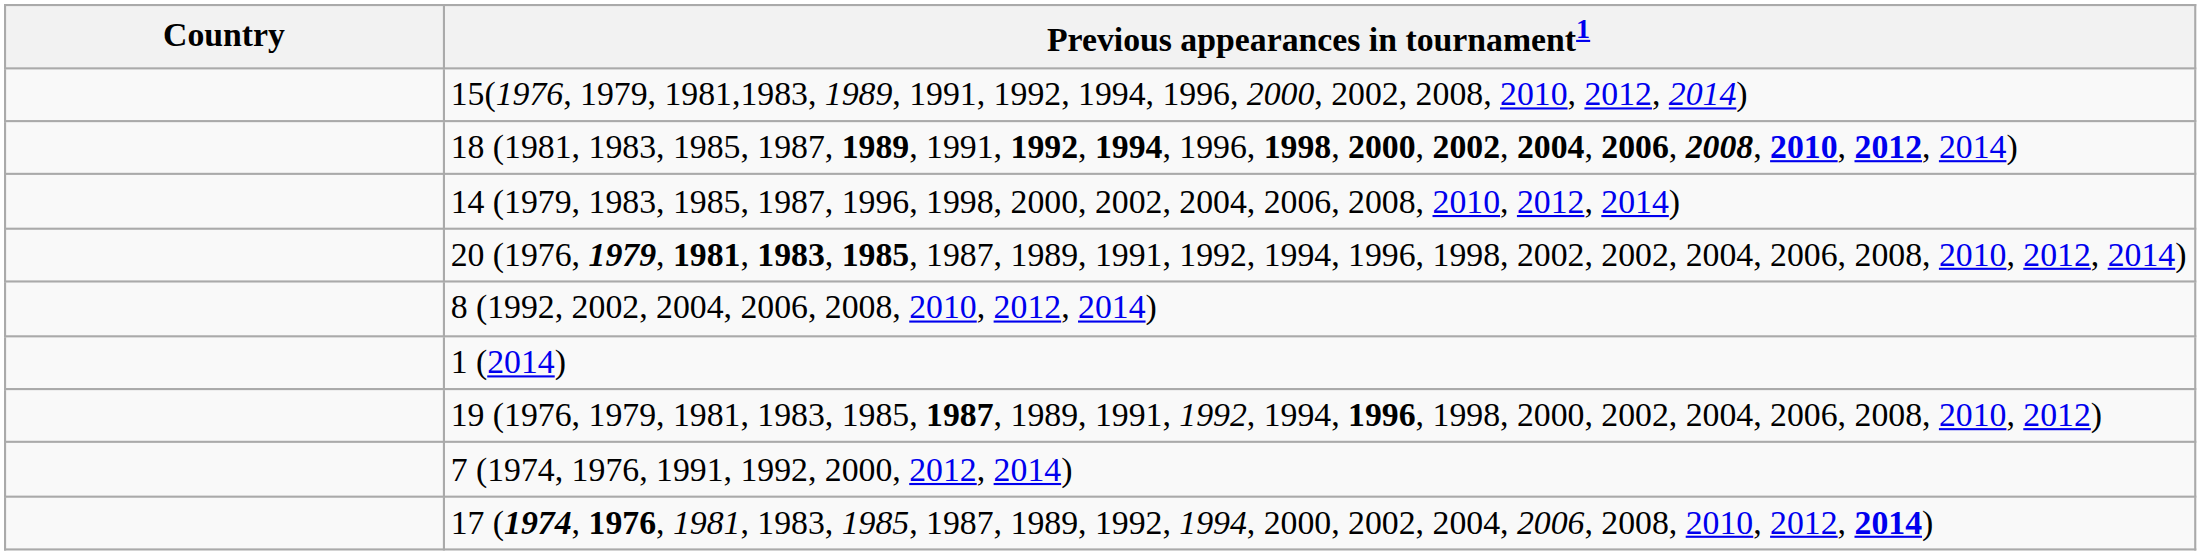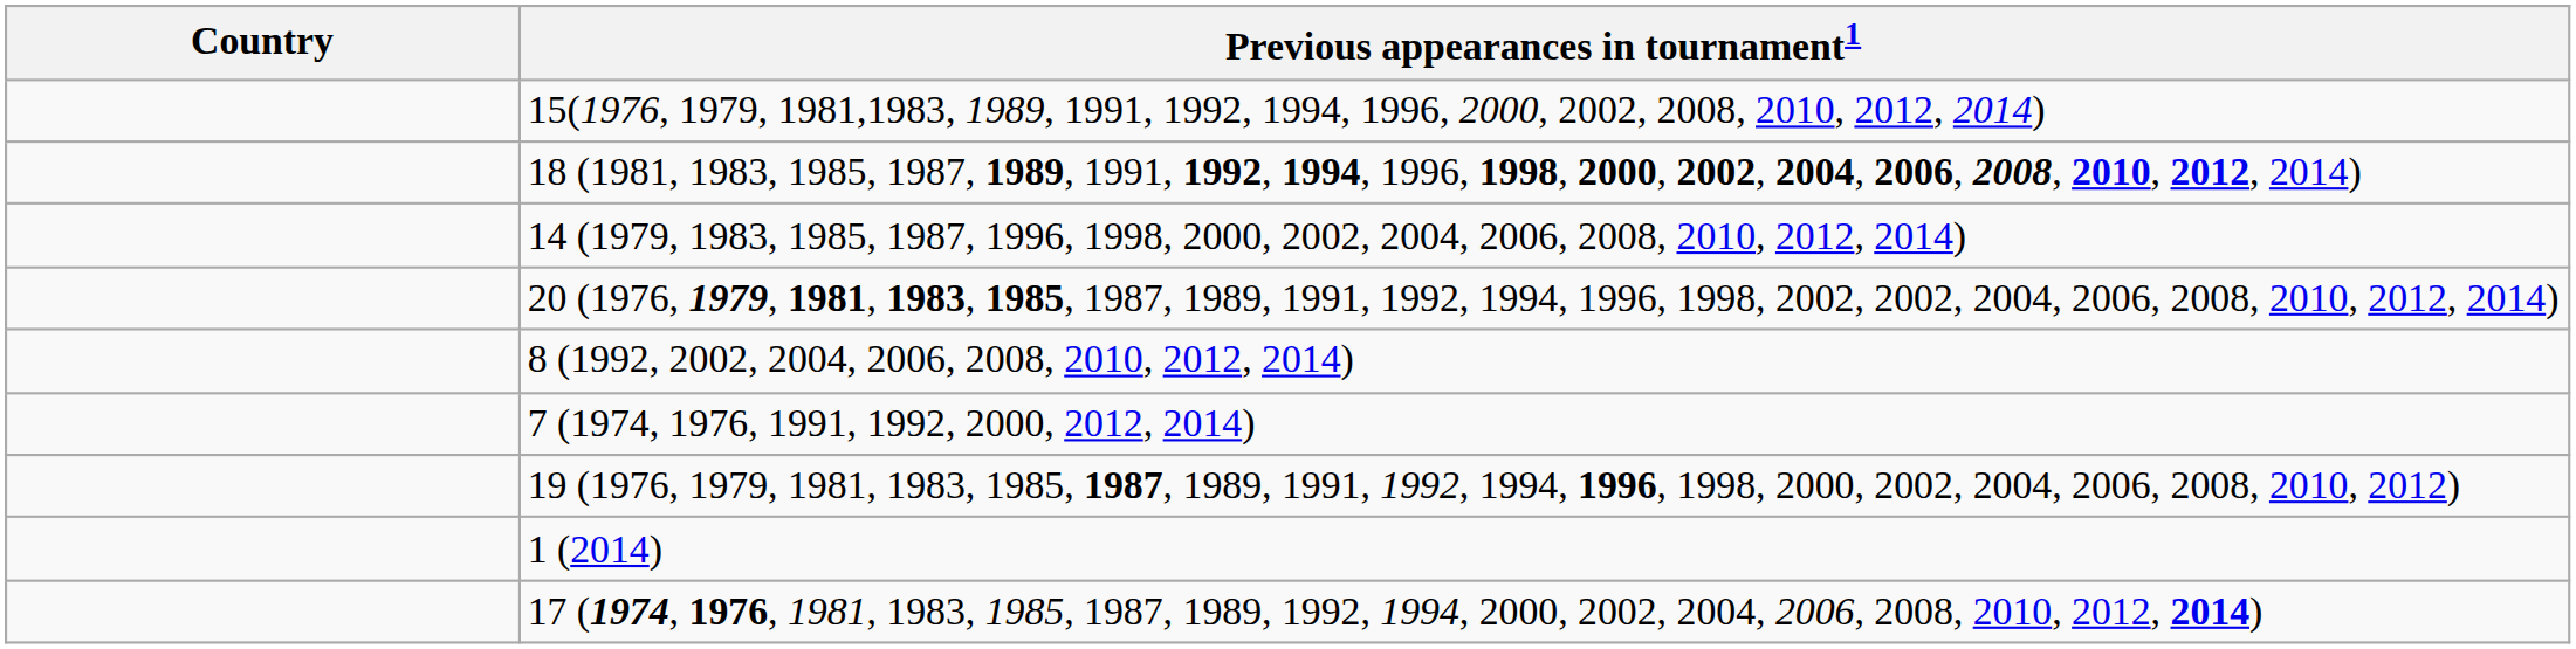rows swapped: 1 (2014) <-> 7 (1974, 1976, 1991, 1992, 2000, 2012, 2014)
